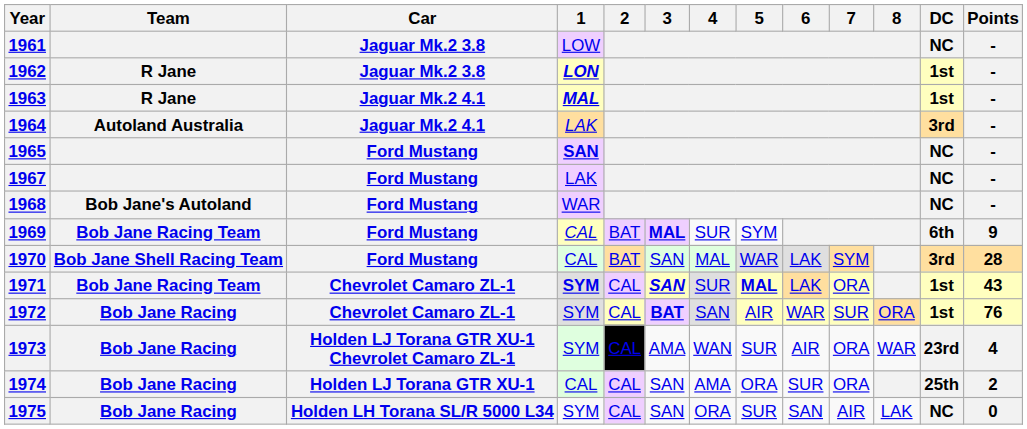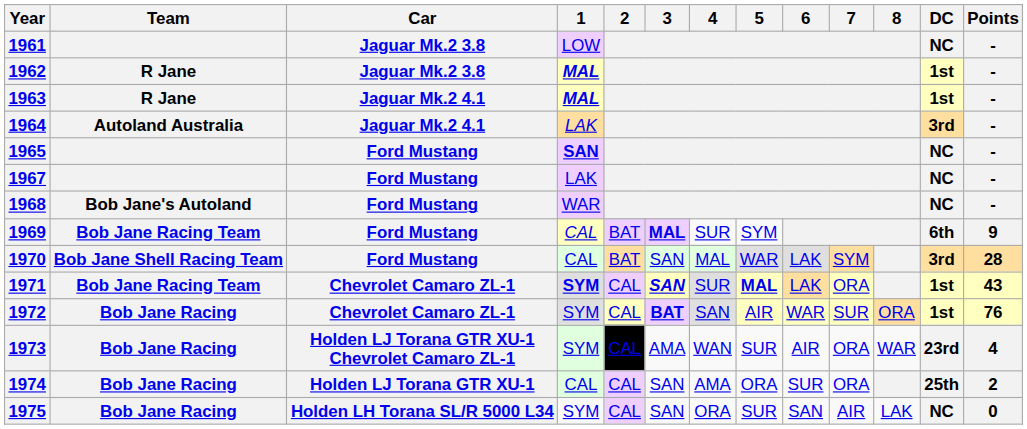1962 | 1: LON -> MAL
